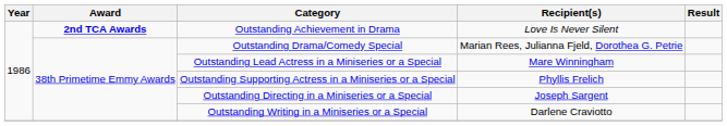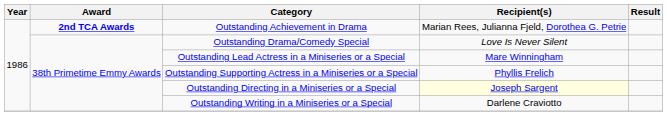Outstanding Achievement in Drama | Recipient(s): Love Is Never Silent -> Marian Rees, Julianna Fjeld, Dorothea G. Petrie
Outstanding Drama/Comedy Special | Recipient(s): Marian Rees, Julianna Fjeld, Dorothea G. Petrie -> Love Is Never Silent
Outstanding Directing in a Miniseries or a Special | Recipient(s): no background -> lightyellow background
